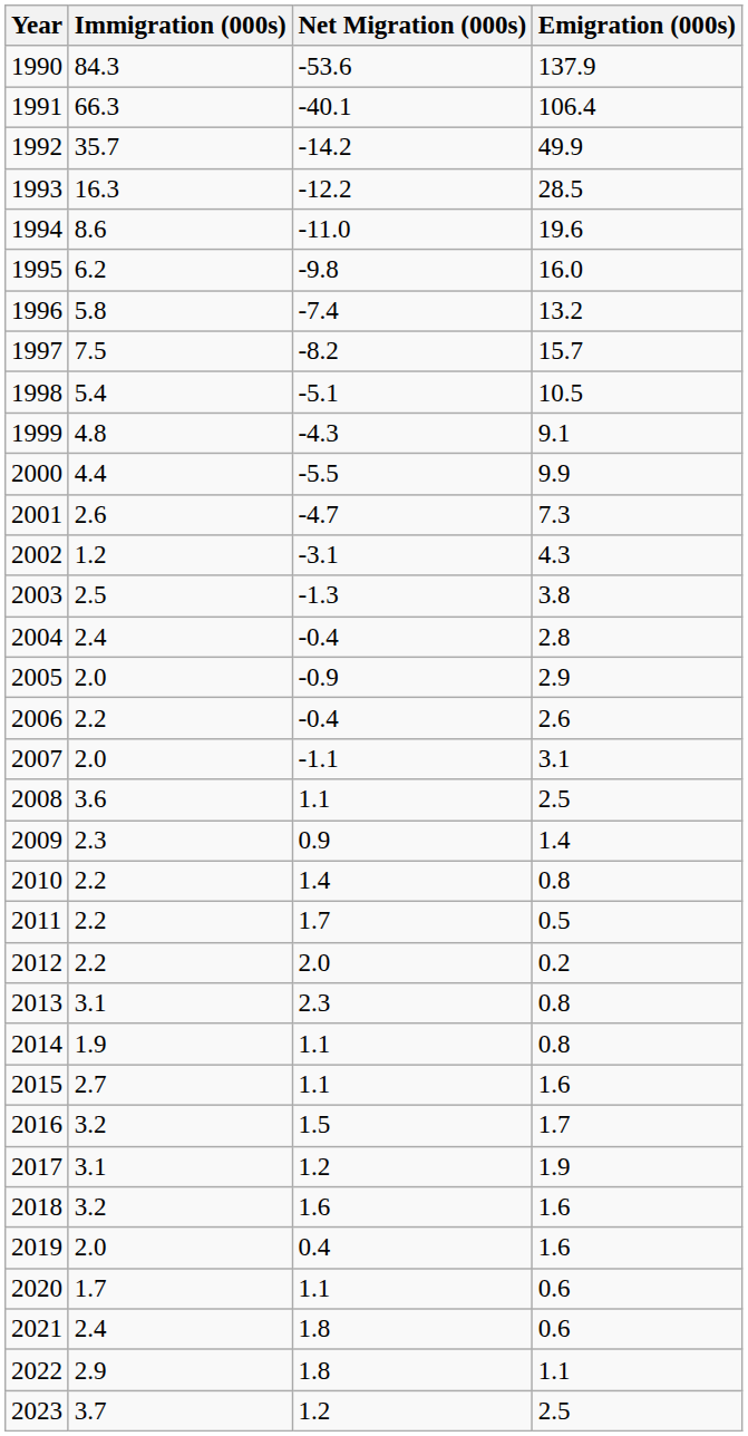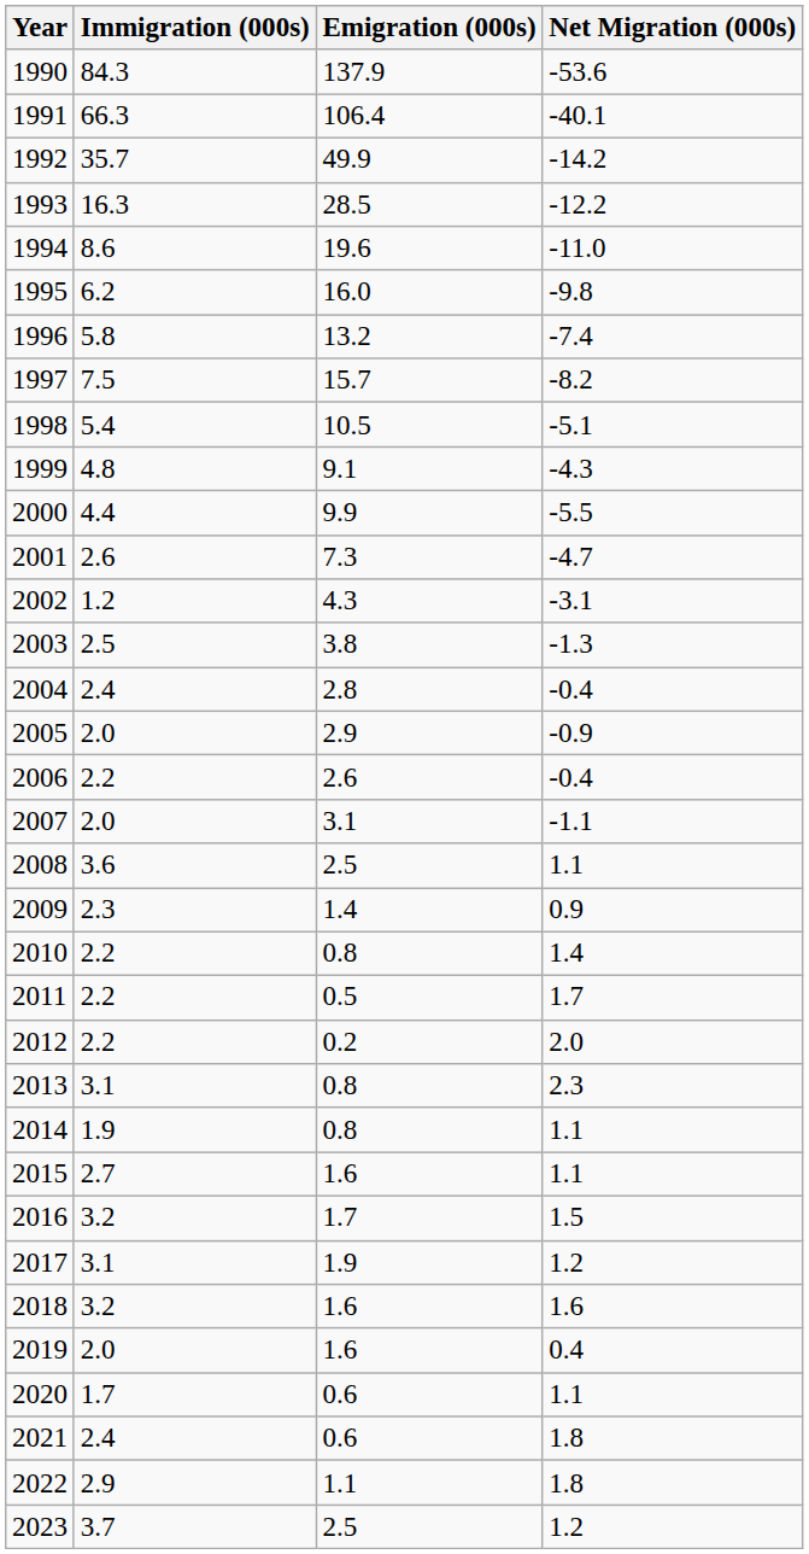columns swapped: Emigration (000s) <-> Net Migration (000s)
